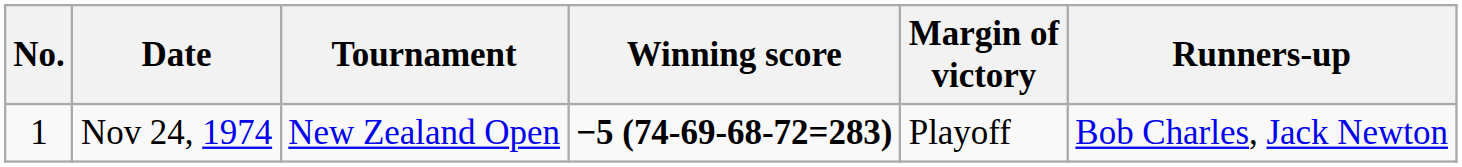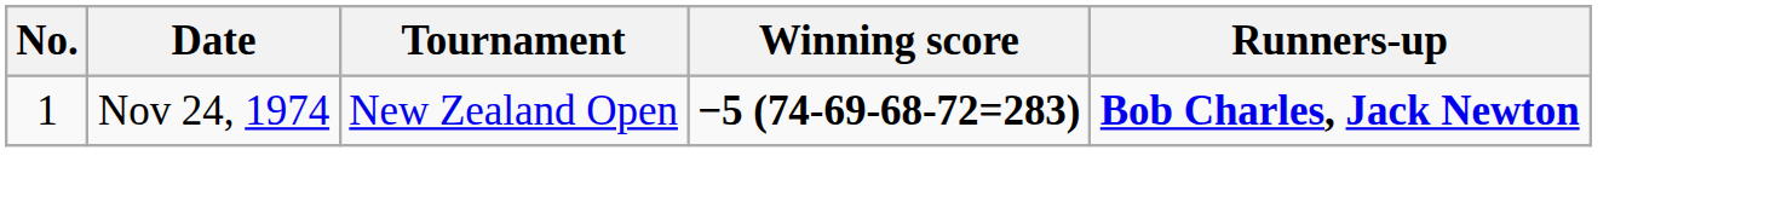- column: Margin of victory | Playoff
Nov 24, 1974 | Runners-up: normal -> bold
